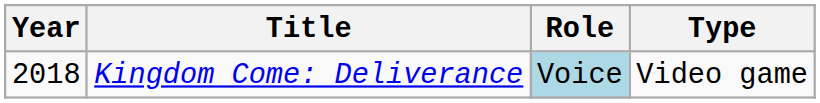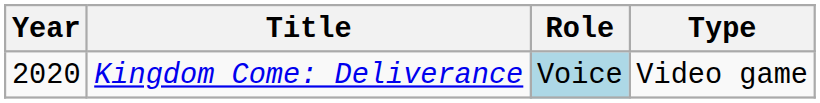Kingdom Come: Deliverance | Year: 2018 -> 2020
